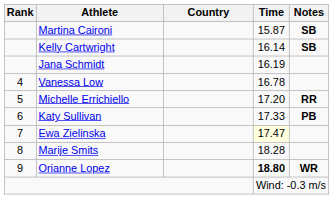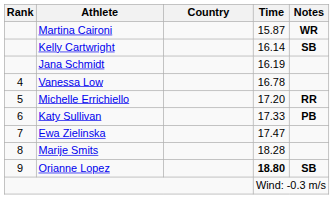Martina Caironi | Notes: SB -> WR
Ewa Zielinska | Time: lightyellow background -> no background
Orianne Lopez | Notes: WR -> SB
